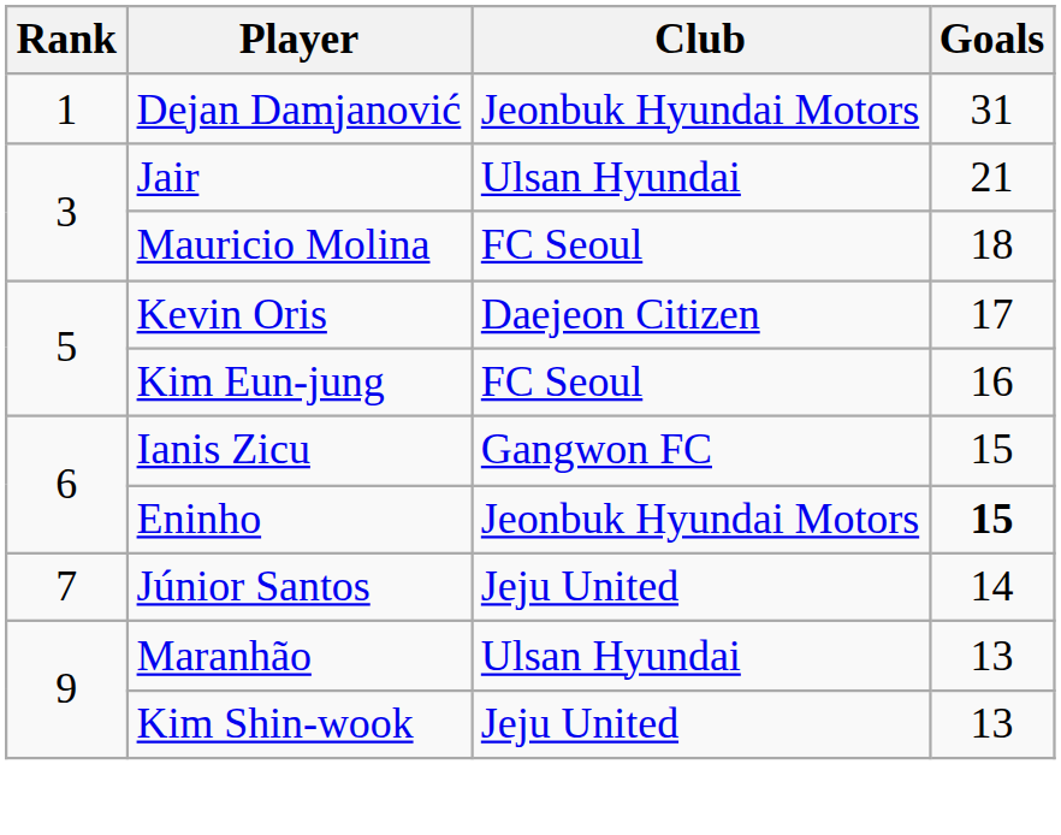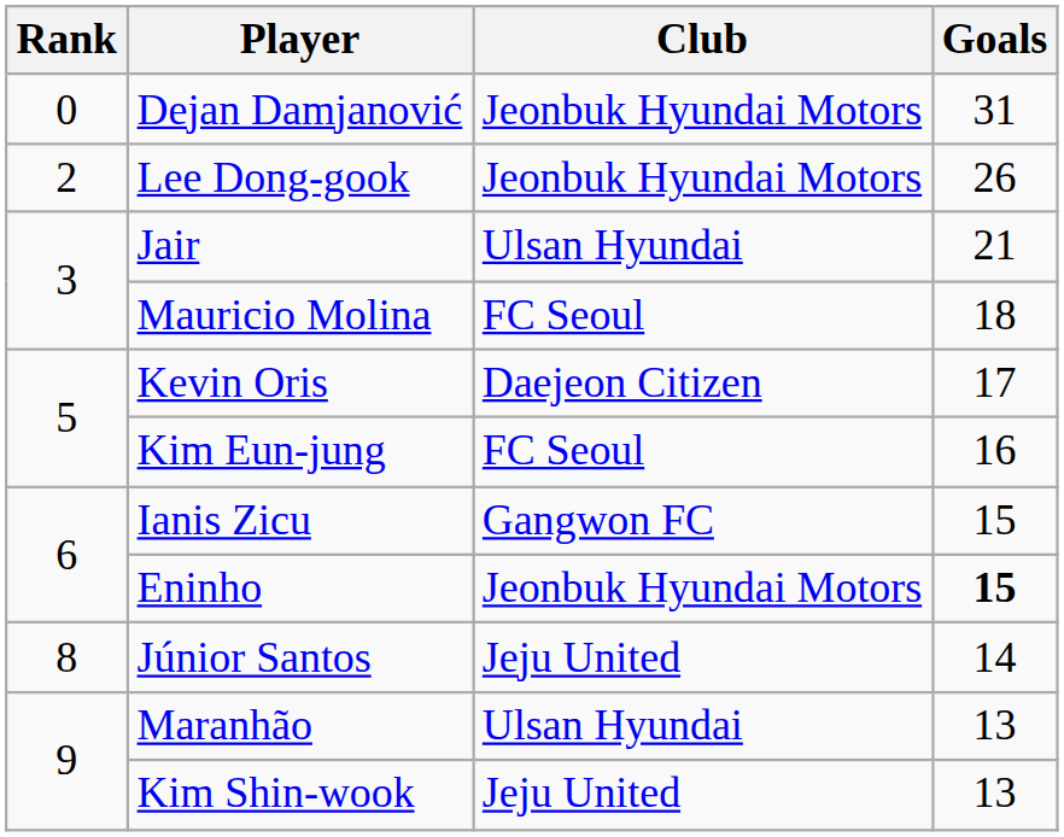Dejan Damjanović | Rank: 1 -> 0
+ row: 2 | Lee Dong-gook | Jeonbuk Hyundai Motors | 26
Júnior Santos | Rank: 7 -> 8
